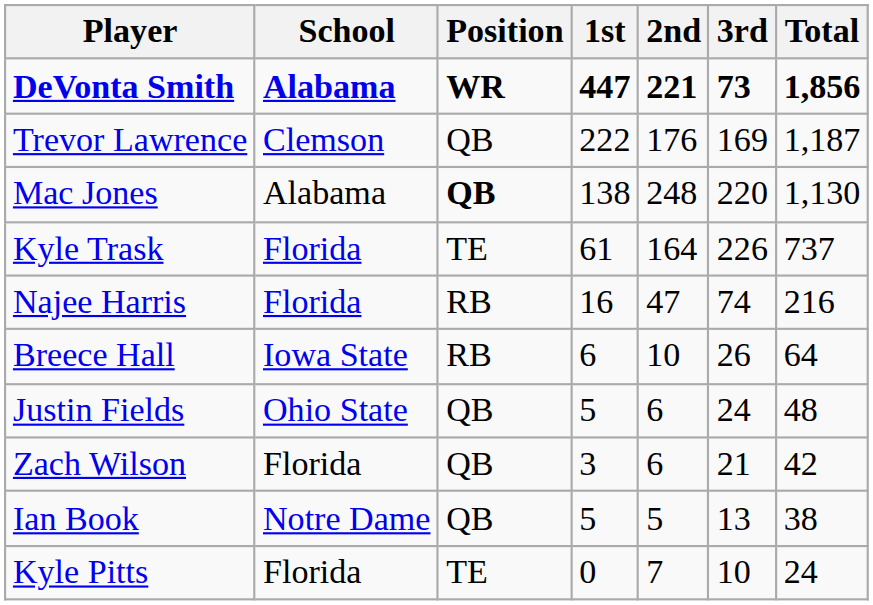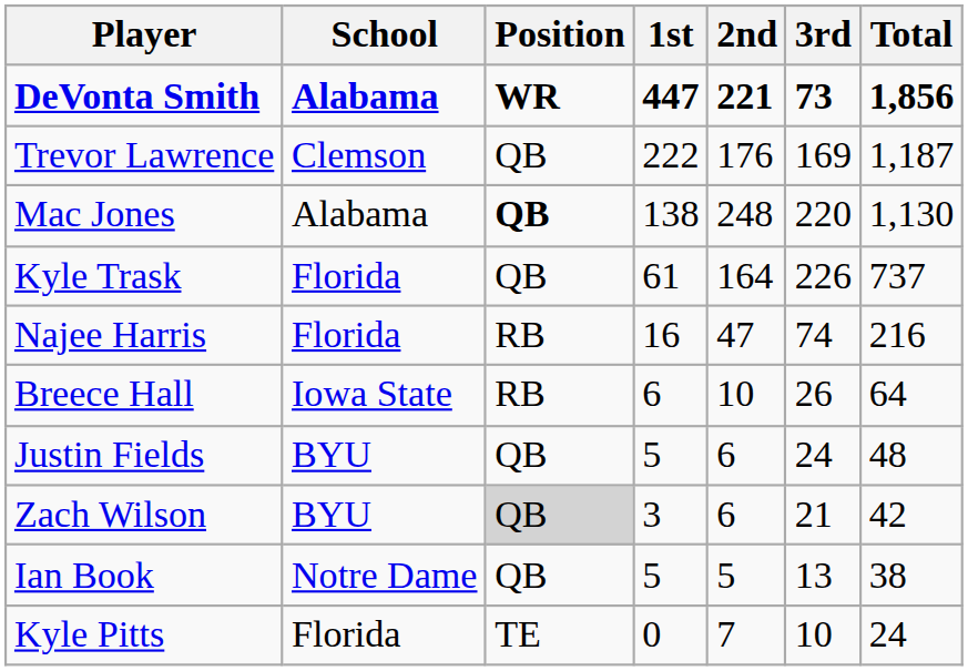Kyle Trask | Position: TE -> QB
Justin Fields | School: Ohio State -> BYU
Zach Wilson | School: Florida -> BYU
Zach Wilson | Position: no background -> lightgrey background
